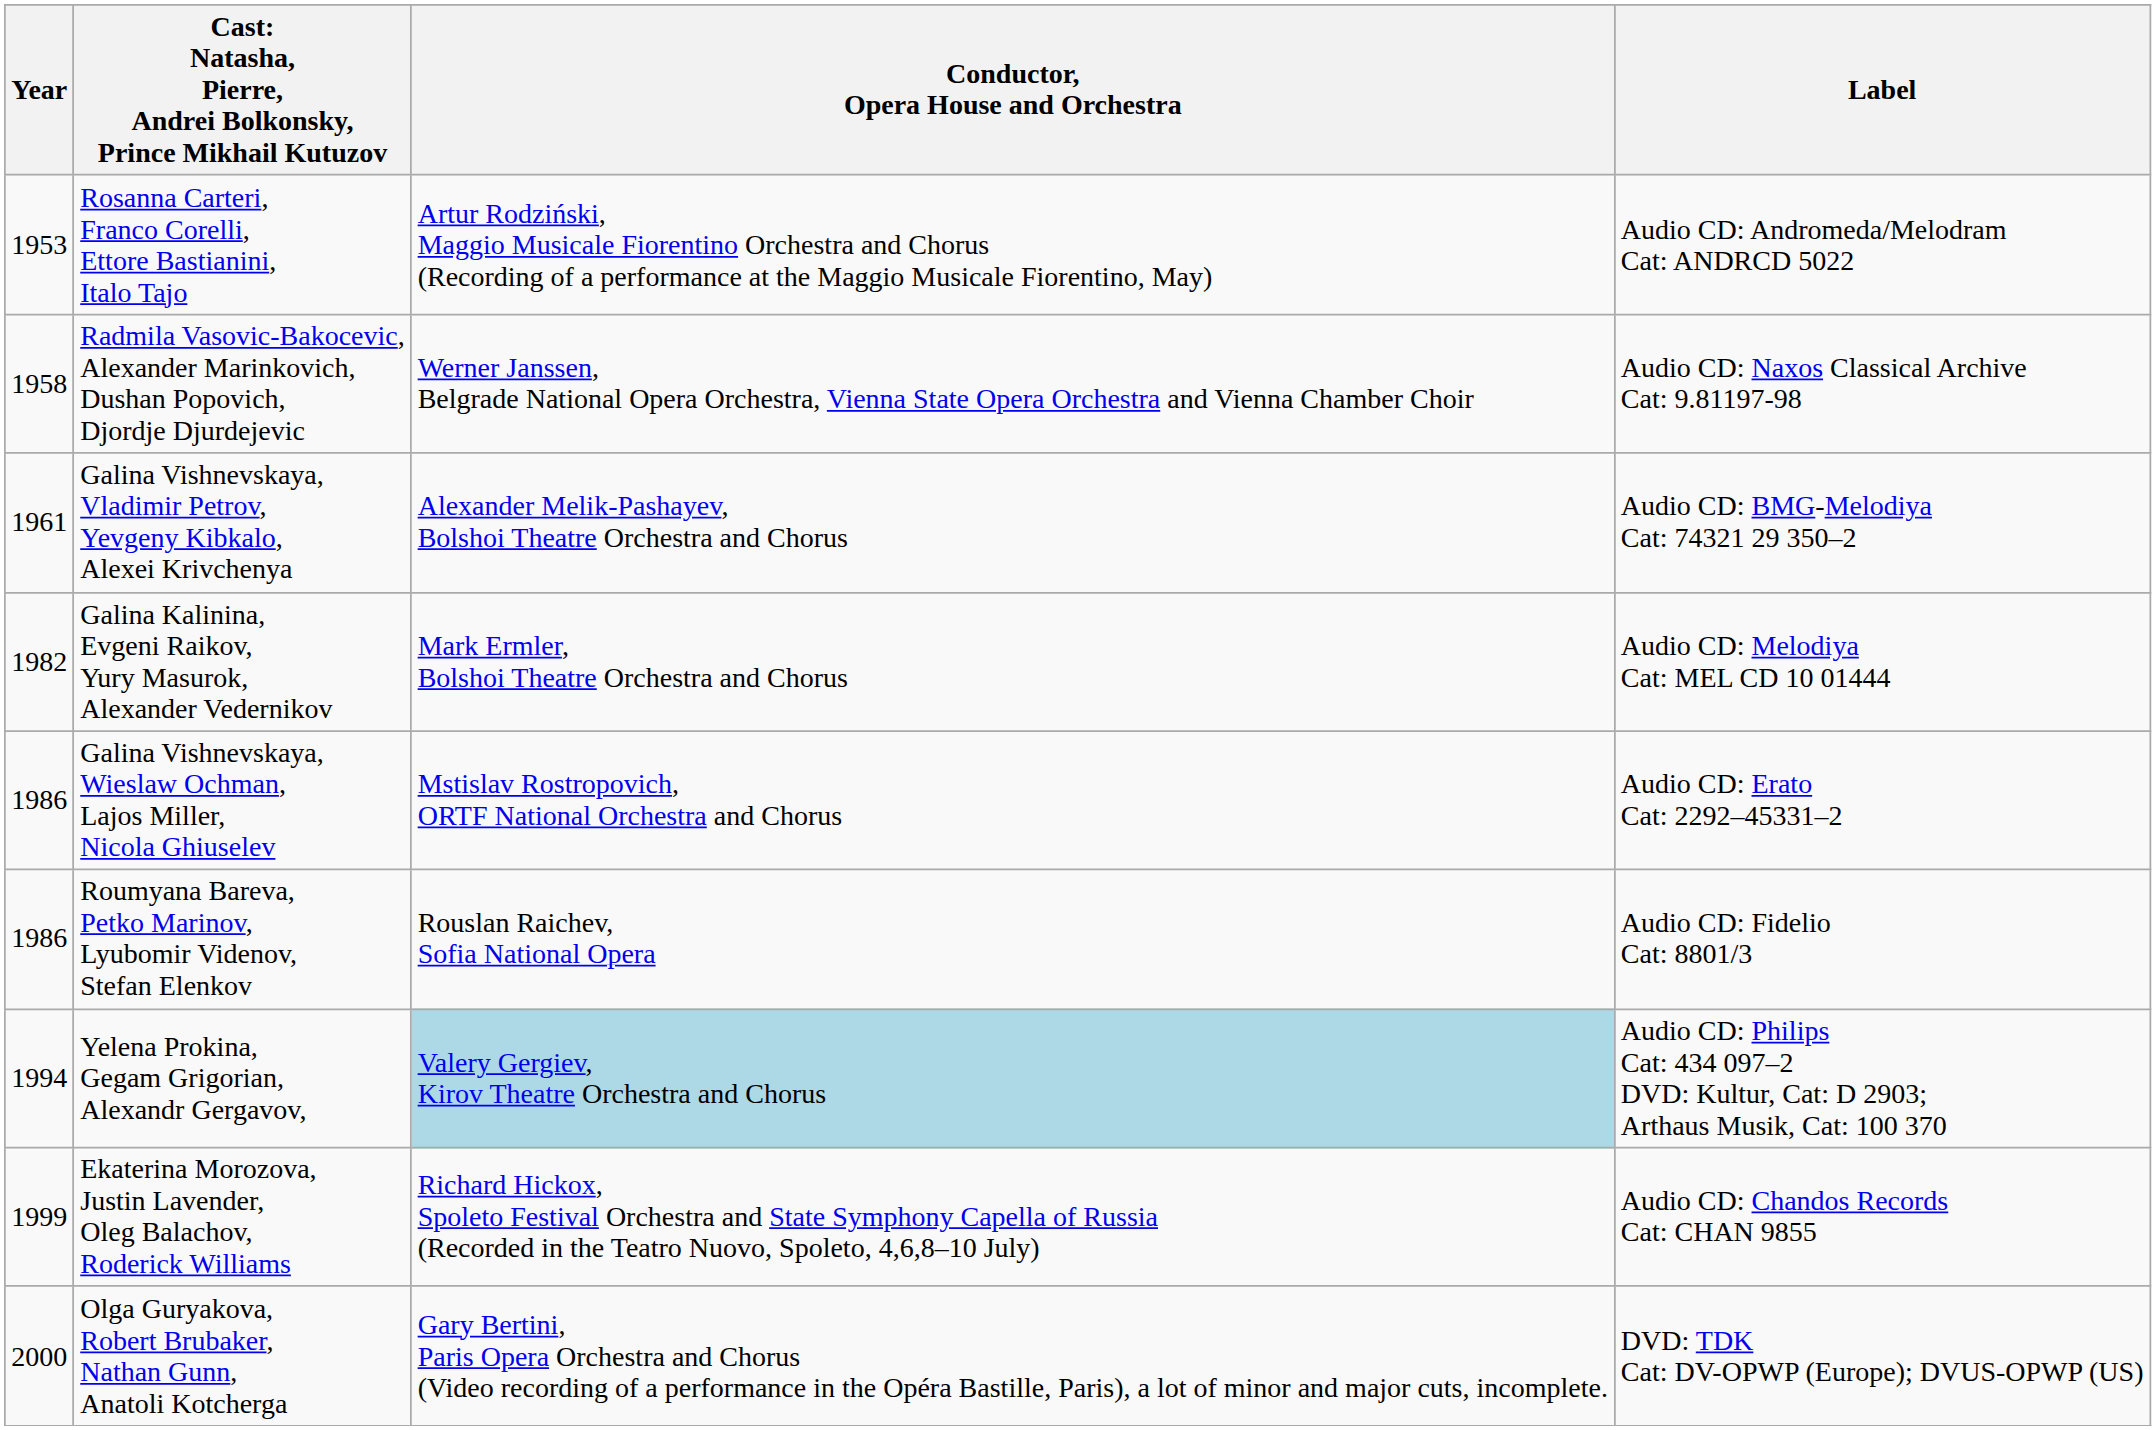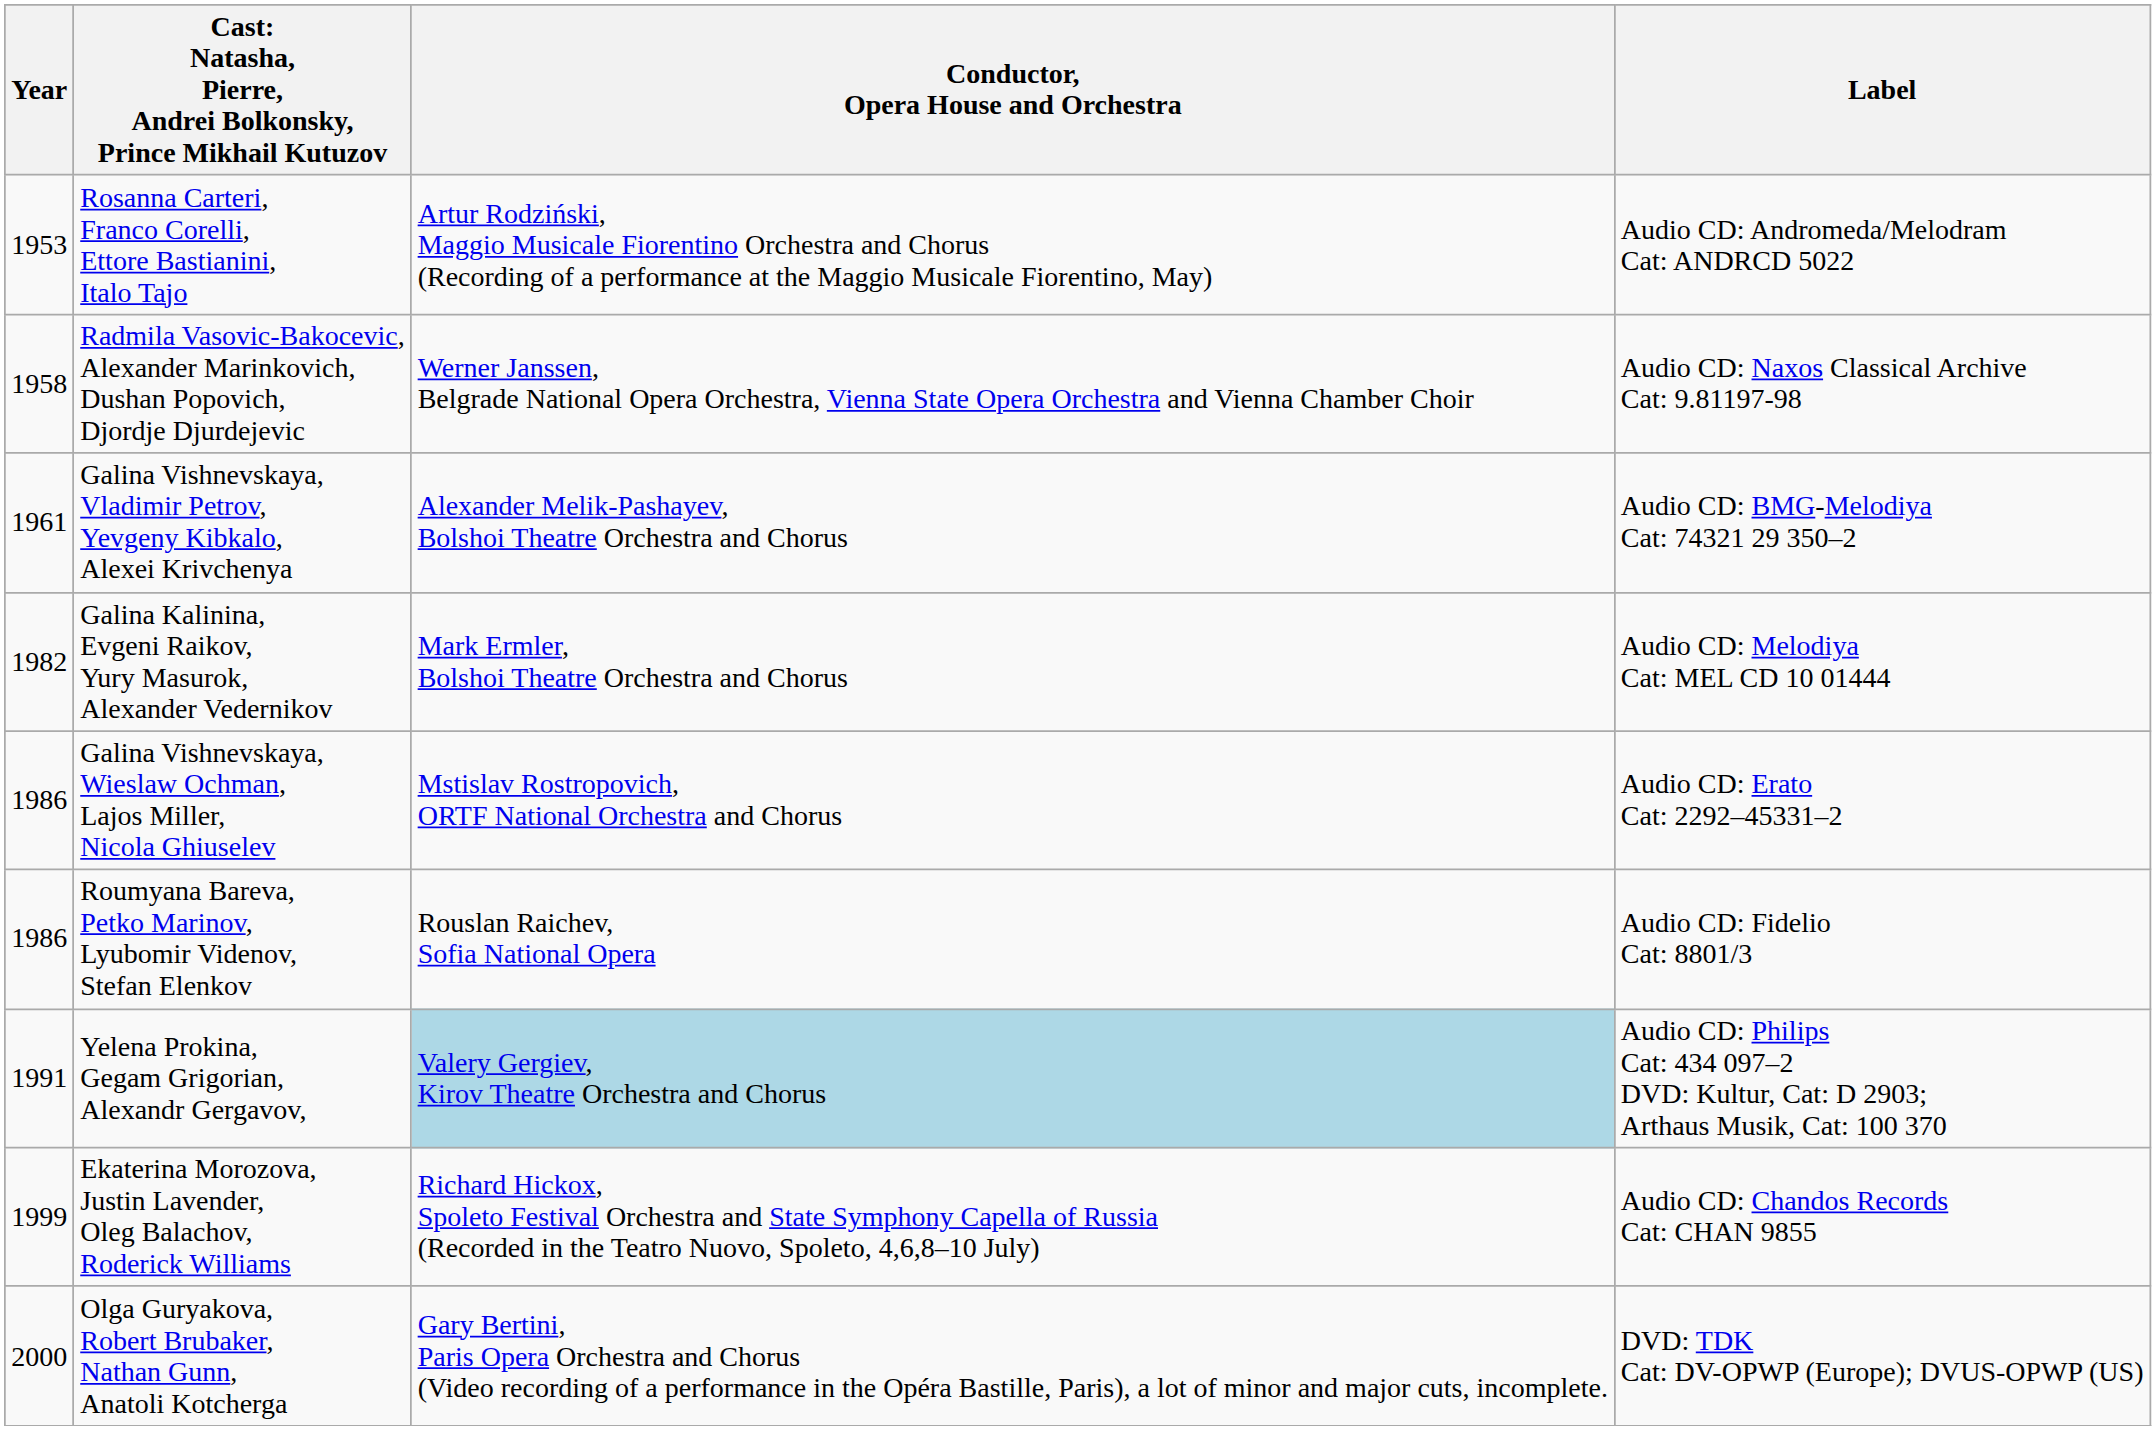Yelena Prokina, Gegam Grigorian, Alexandr Gergavov, | Year: 1994 -> 1991
